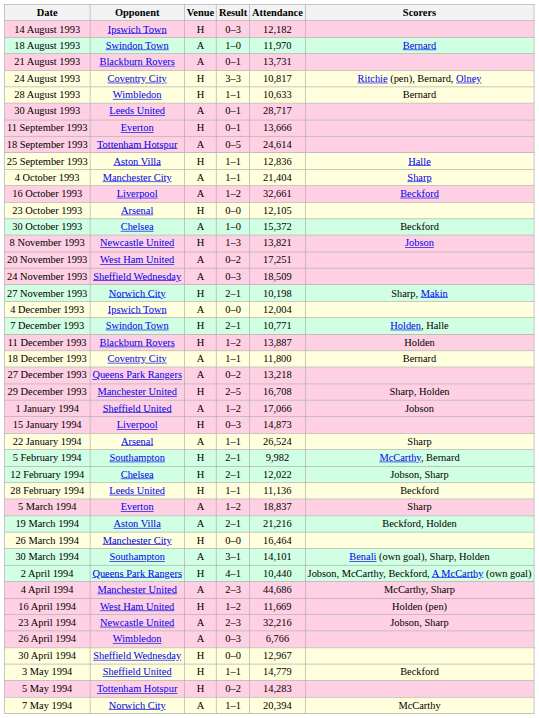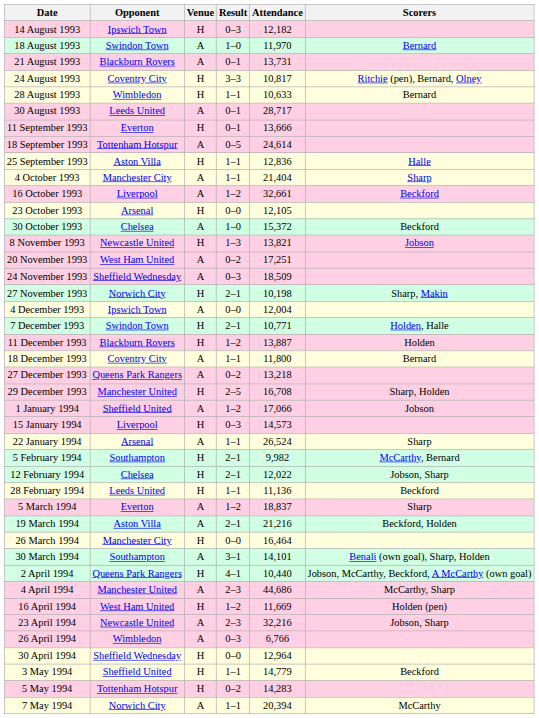15 January 1994 | Attendance: 14,873 -> 14,573
30 April 1994 | Attendance: 12,967 -> 12,964
